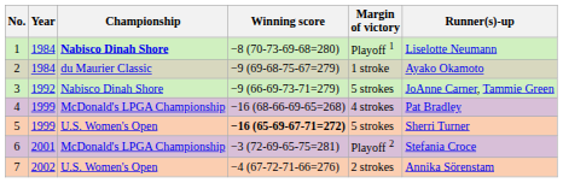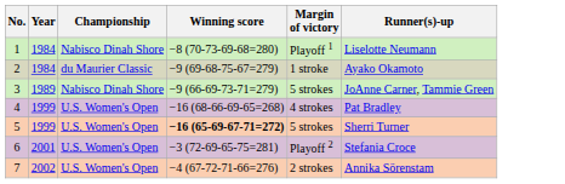1 | Championship: bold -> normal
3 | Year: 1992 -> 1989
4 | Championship: McDonald's LPGA Championship -> U.S. Women's Open
6 | Championship: McDonald's LPGA Championship -> U.S. Women's Open
